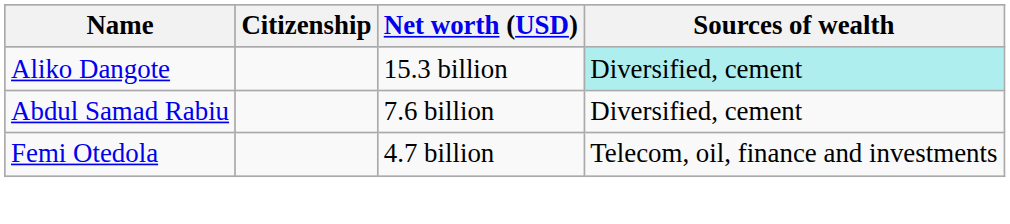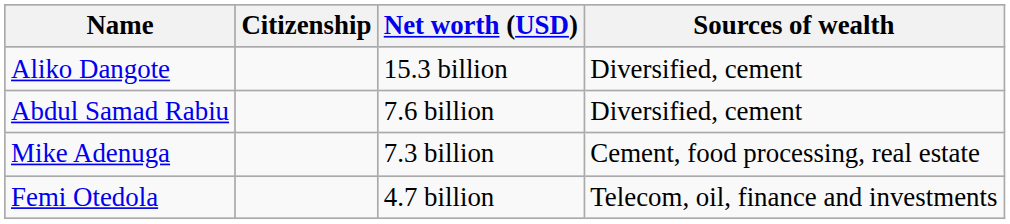Aliko Dangote | Sources of wealth: paleturquoise background -> no background
+ row: Mike Adenuga | 7.3 billion | Cement, food processing, real estate
